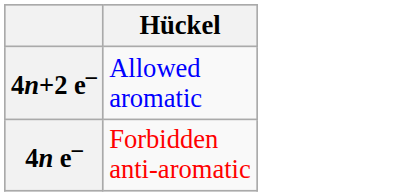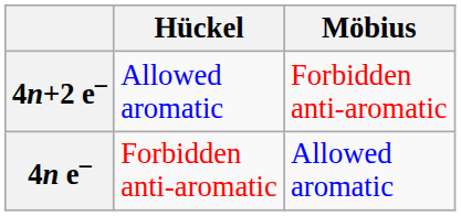+ column: Möbius | Forbidden anti-aromatic | Allowed aromatic
